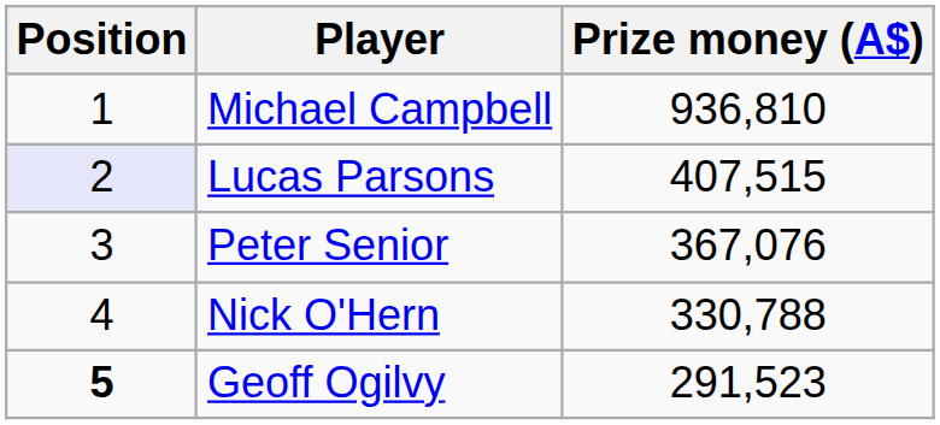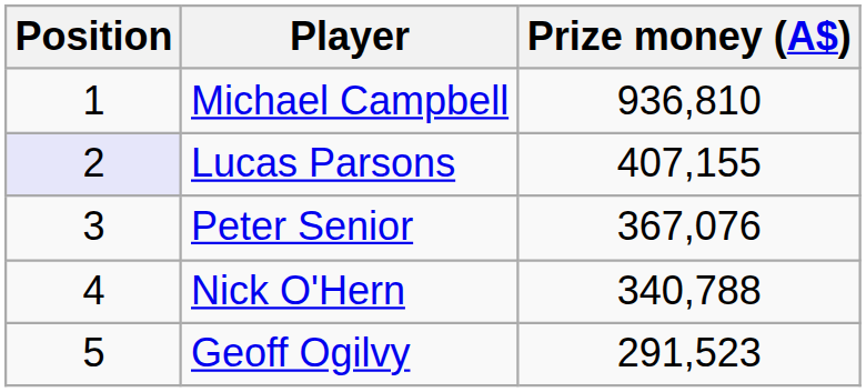Lucas Parsons | Prize money (A$): 407,515 -> 407,155
Nick O'Hern | Prize money (A$): 330,788 -> 340,788
Geoff Ogilvy | Position: bold -> normal
